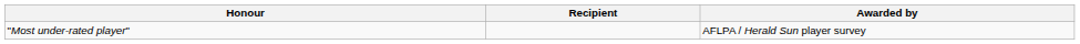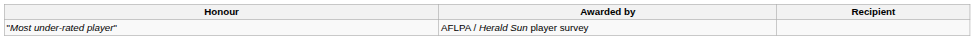columns swapped: Recipient <-> Awarded by
